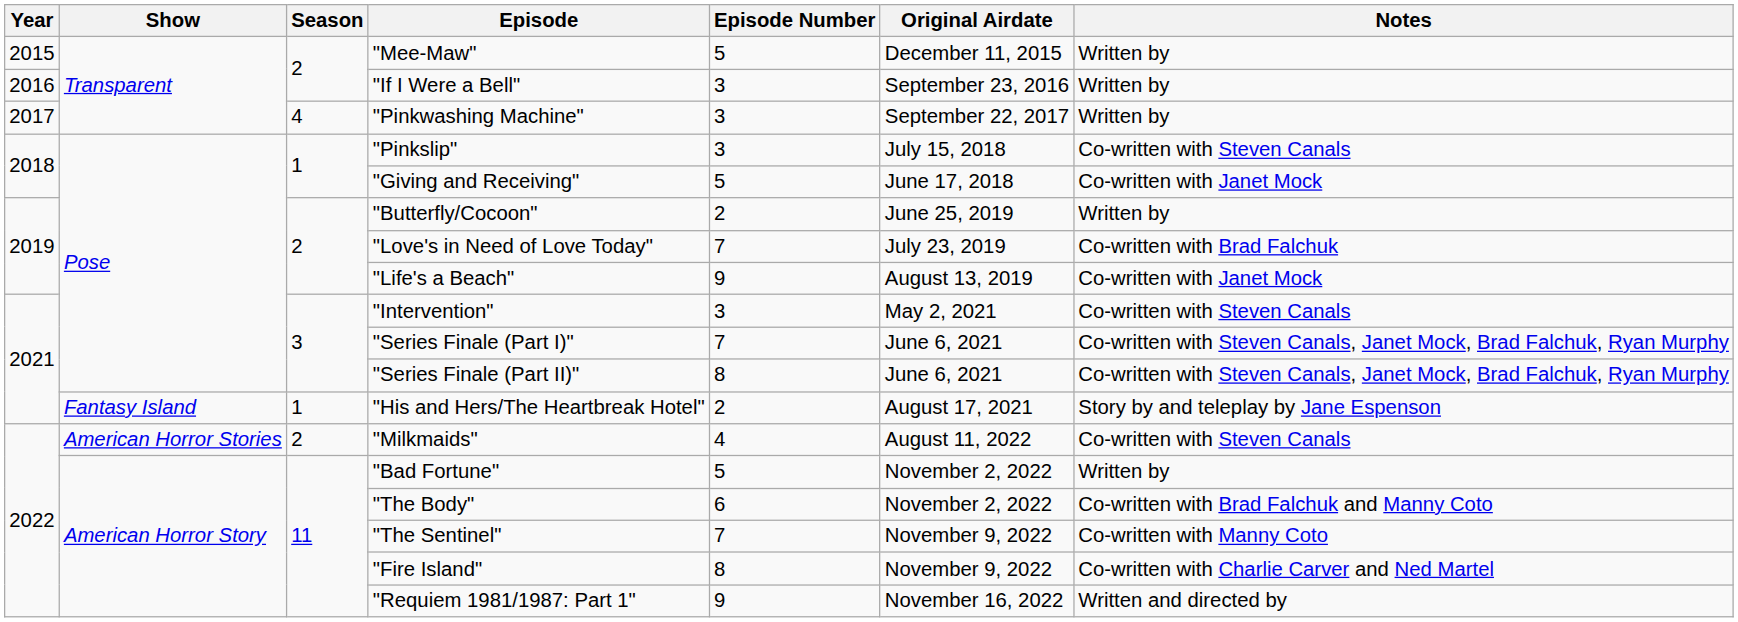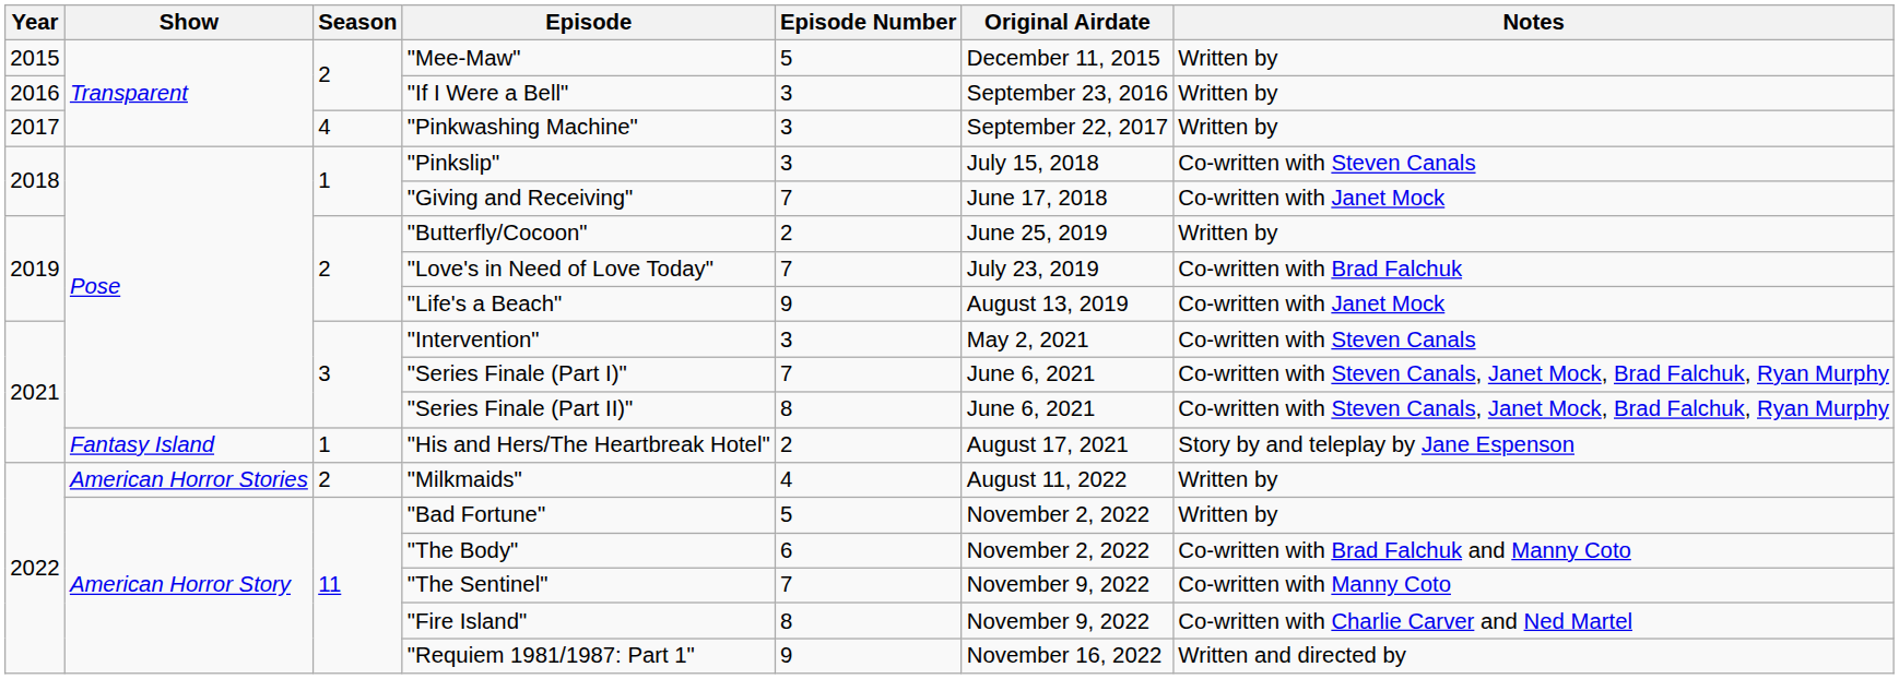"Giving and Receiving" | Episode Number: 5 -> 7
"Milkmaids" | Notes: Co-written with Steven Canals -> Written by
